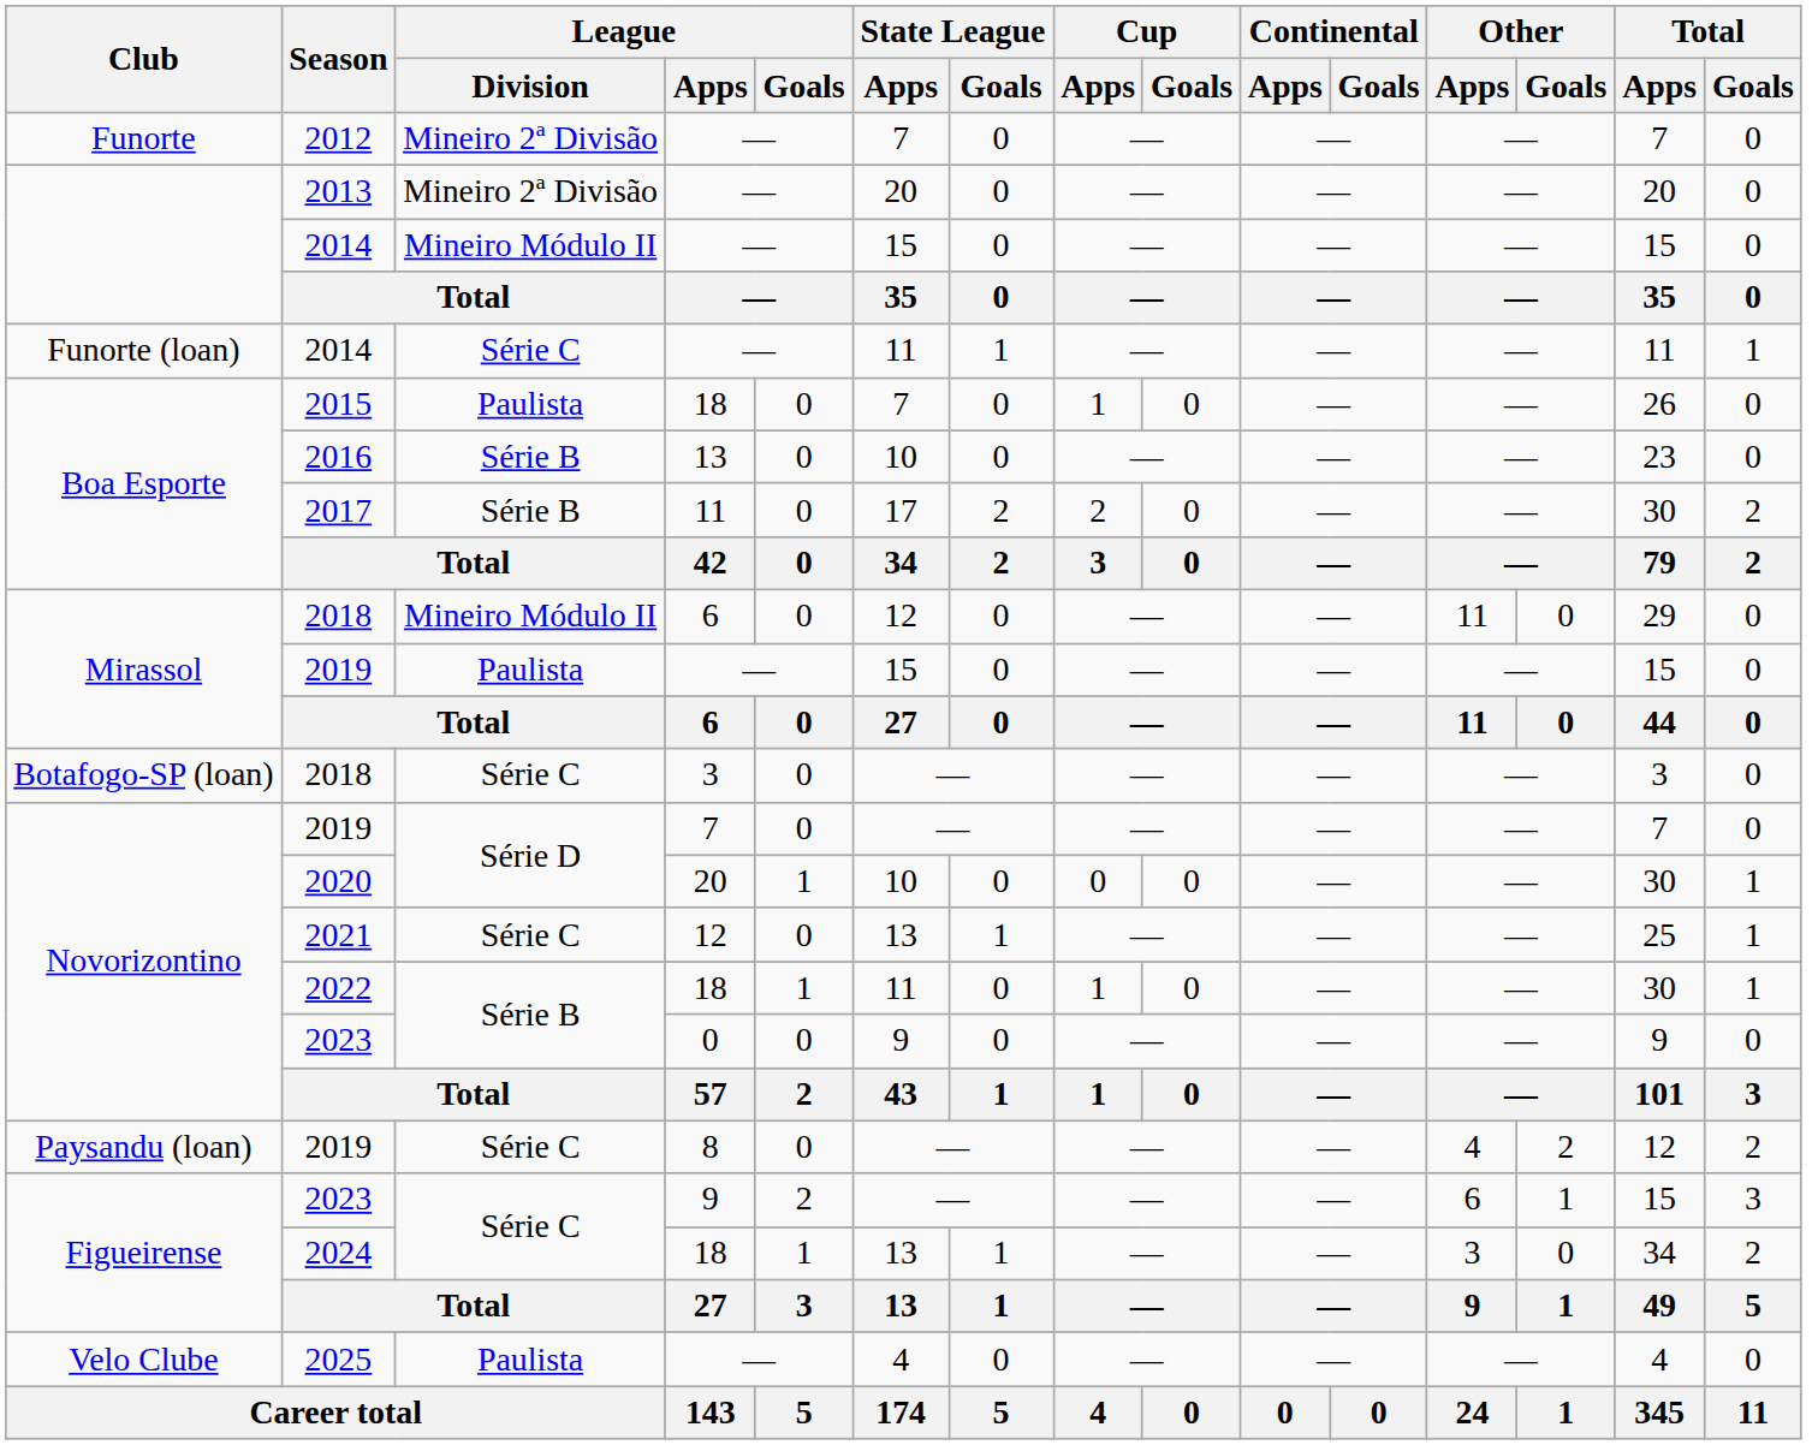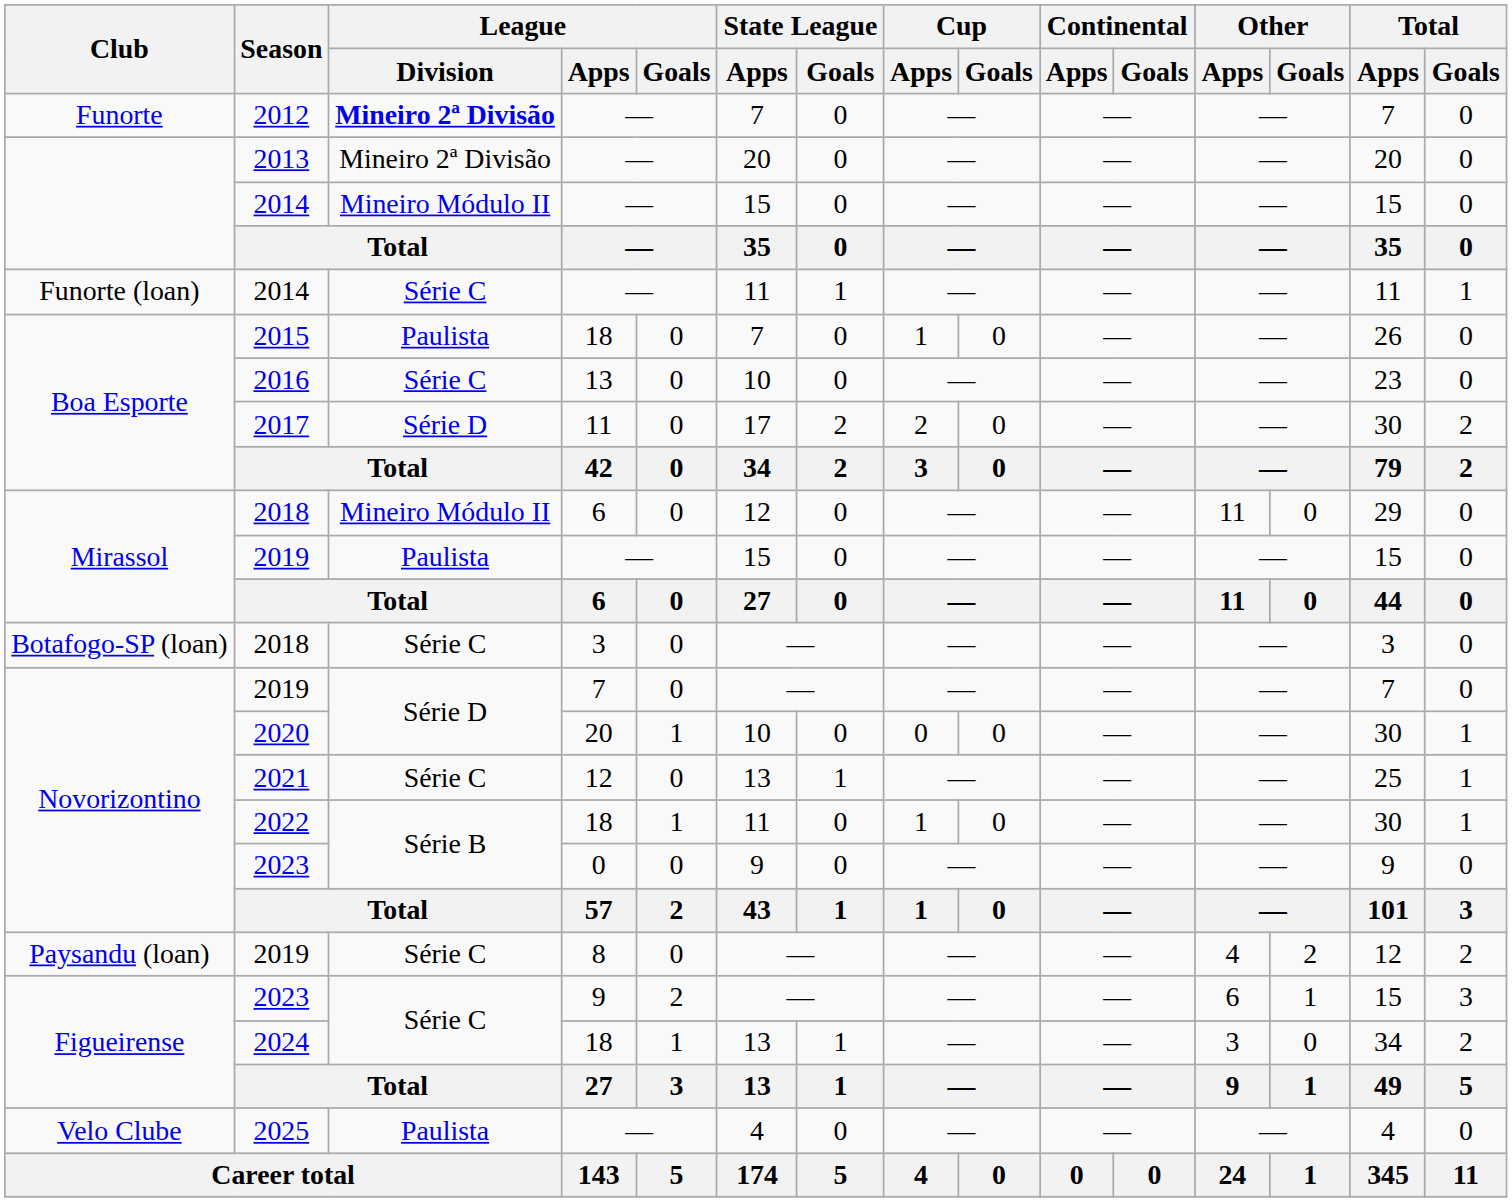2012 | League / Division: normal -> bold
2016 | League / Division: Série B -> Série C
2017 | League / Division: Série B -> Série D
